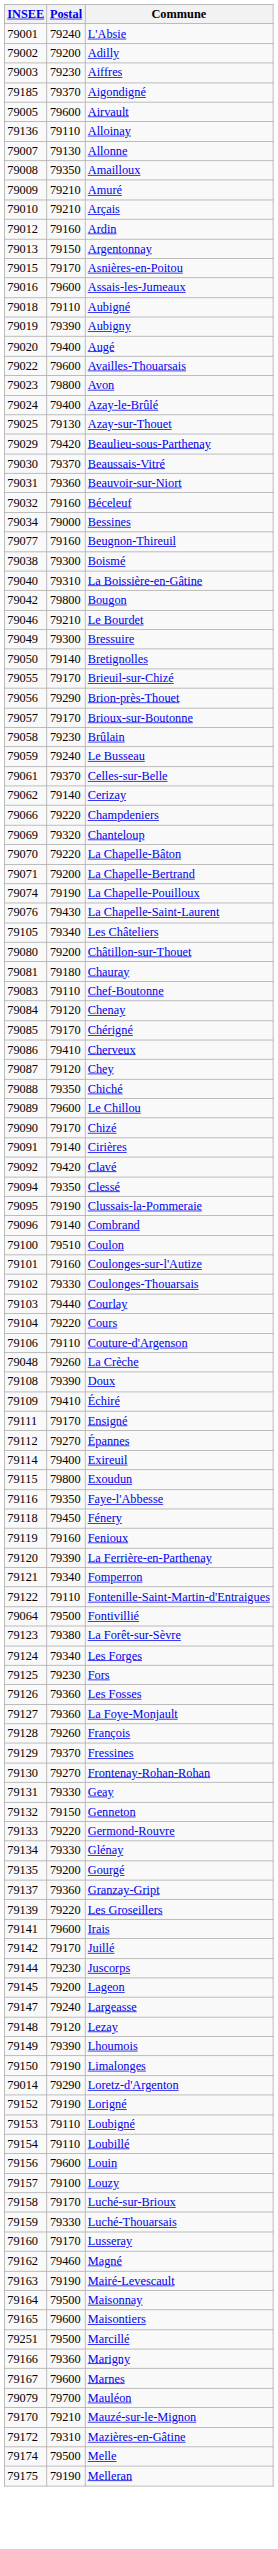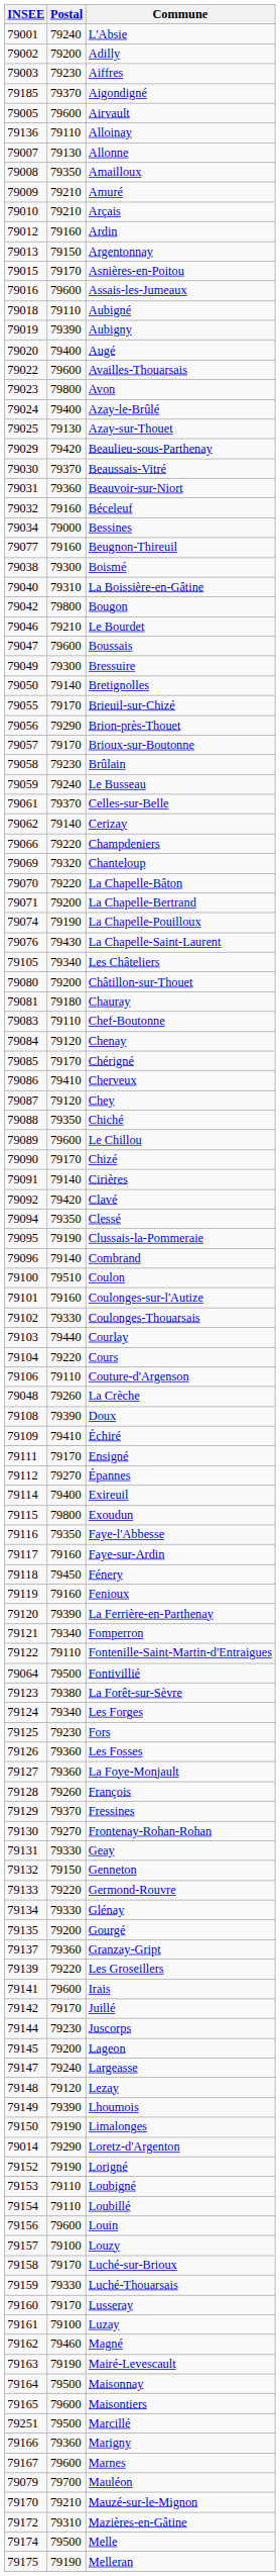+ row: 79047 | 79600 | Boussais
+ row: 79117 | 79160 | Faye-sur-Ardin
+ row: 79161 | 79100 | Luzay
